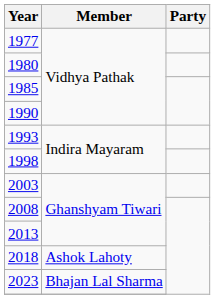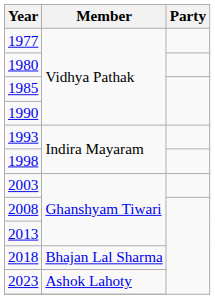2018 | Member: Ashok Lahoty -> Bhajan Lal Sharma
2023 | Member: Bhajan Lal Sharma -> Ashok Lahoty
